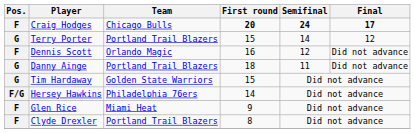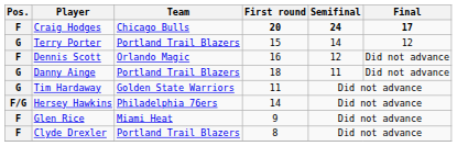Tim Hardaway | First round: 15 -> 11
